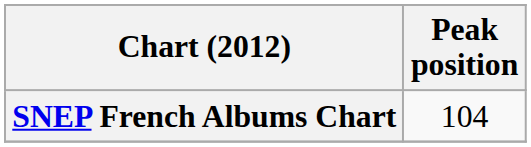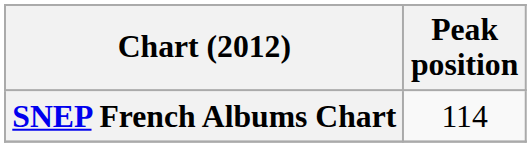SNEP French Albums Chart | Peak position: 104 -> 114
